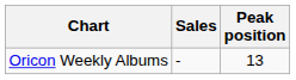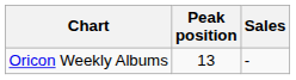columns swapped: Peak position <-> Sales
